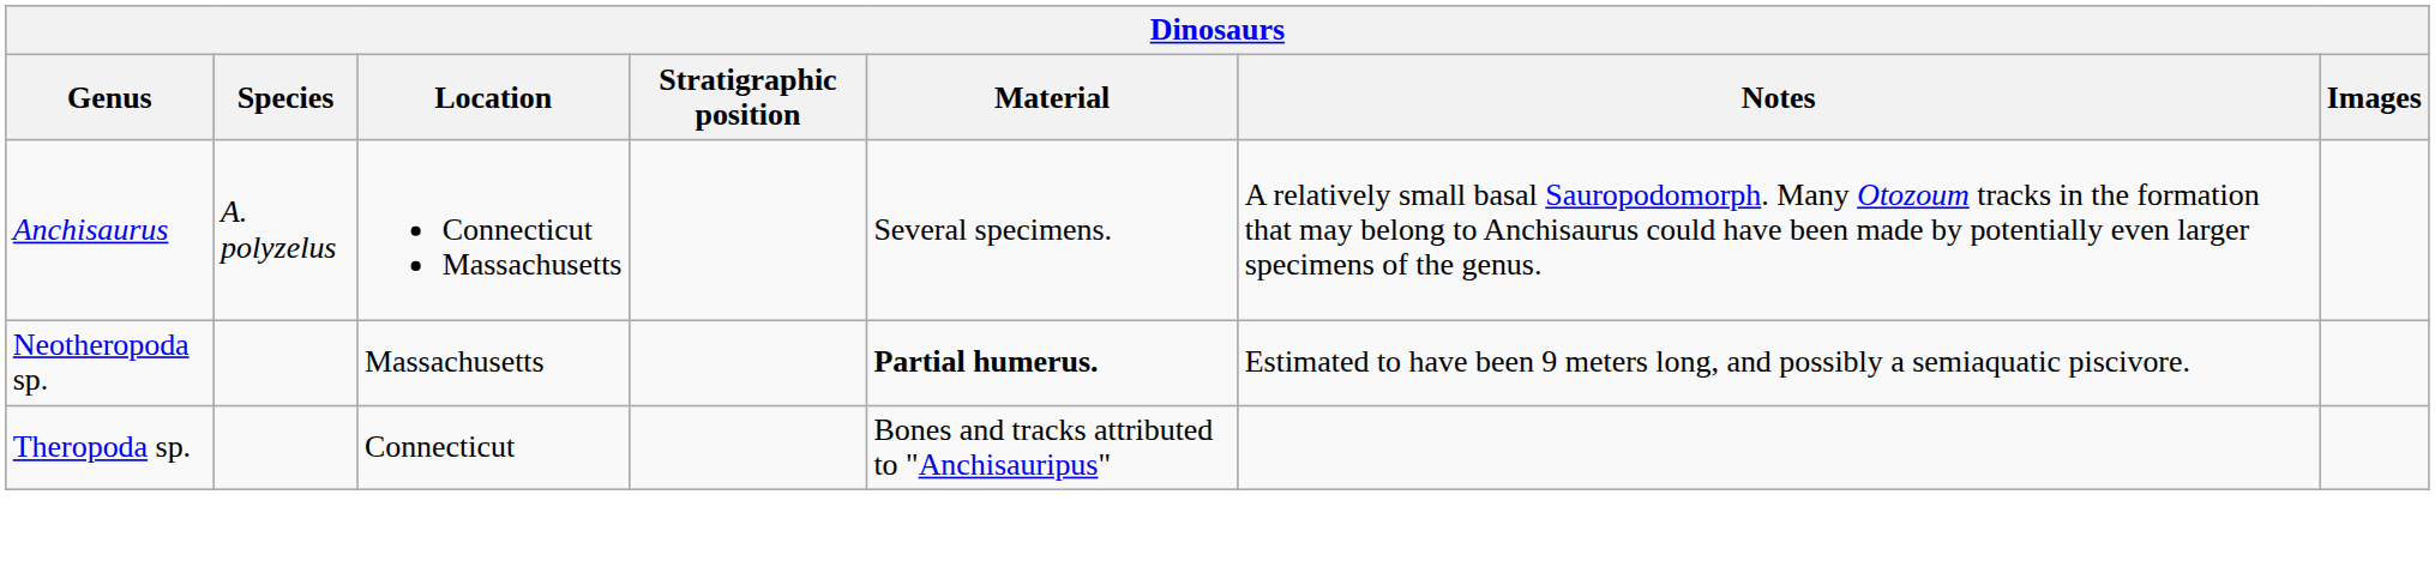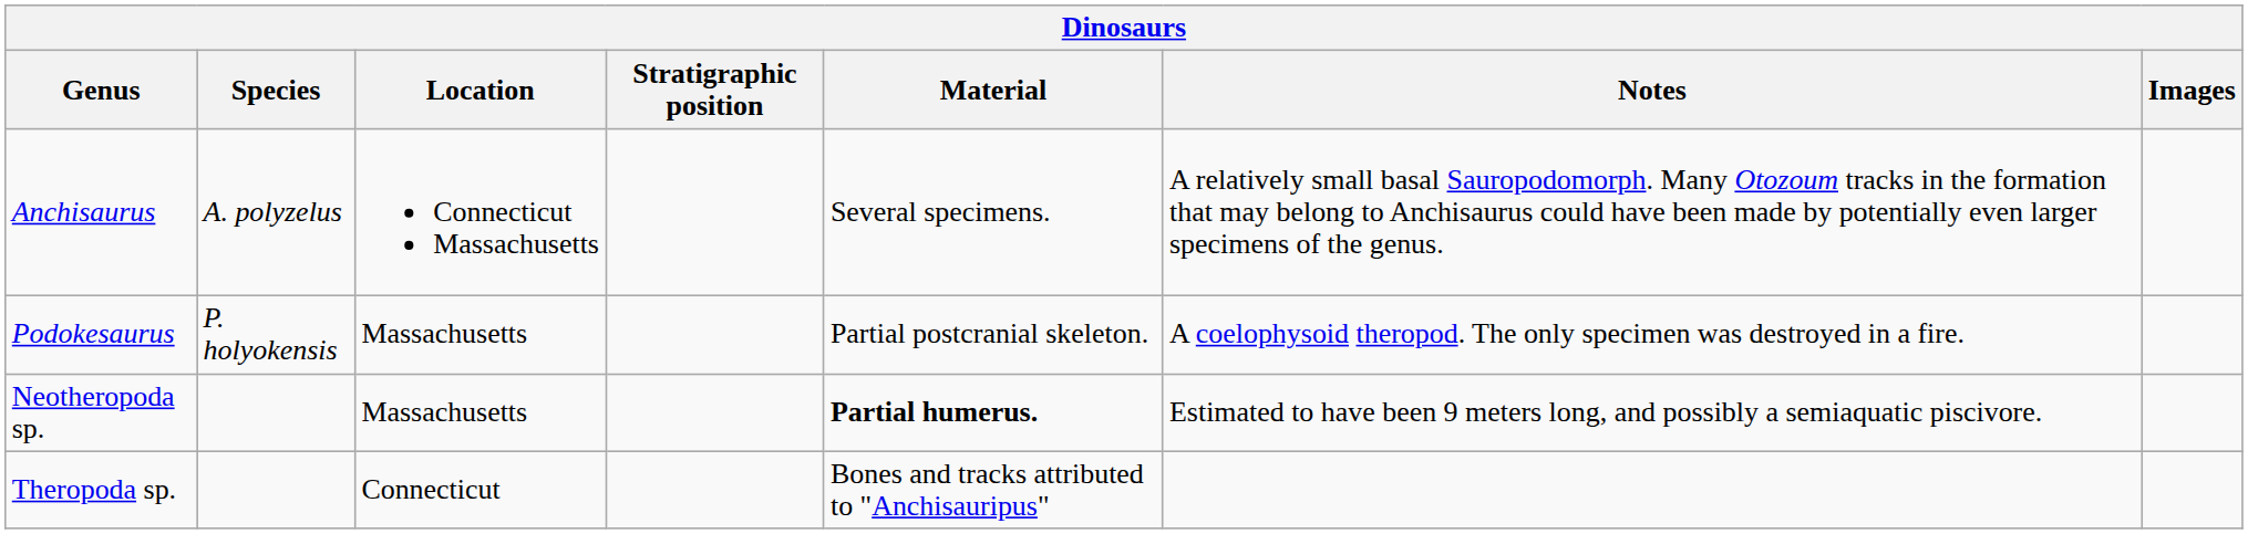+ row: Podokesaurus | P. holyokensis | Massachusetts | Partial postcranial skeleton. | A coelophysoid theropod. The only specimen was destroyed in a fire.
